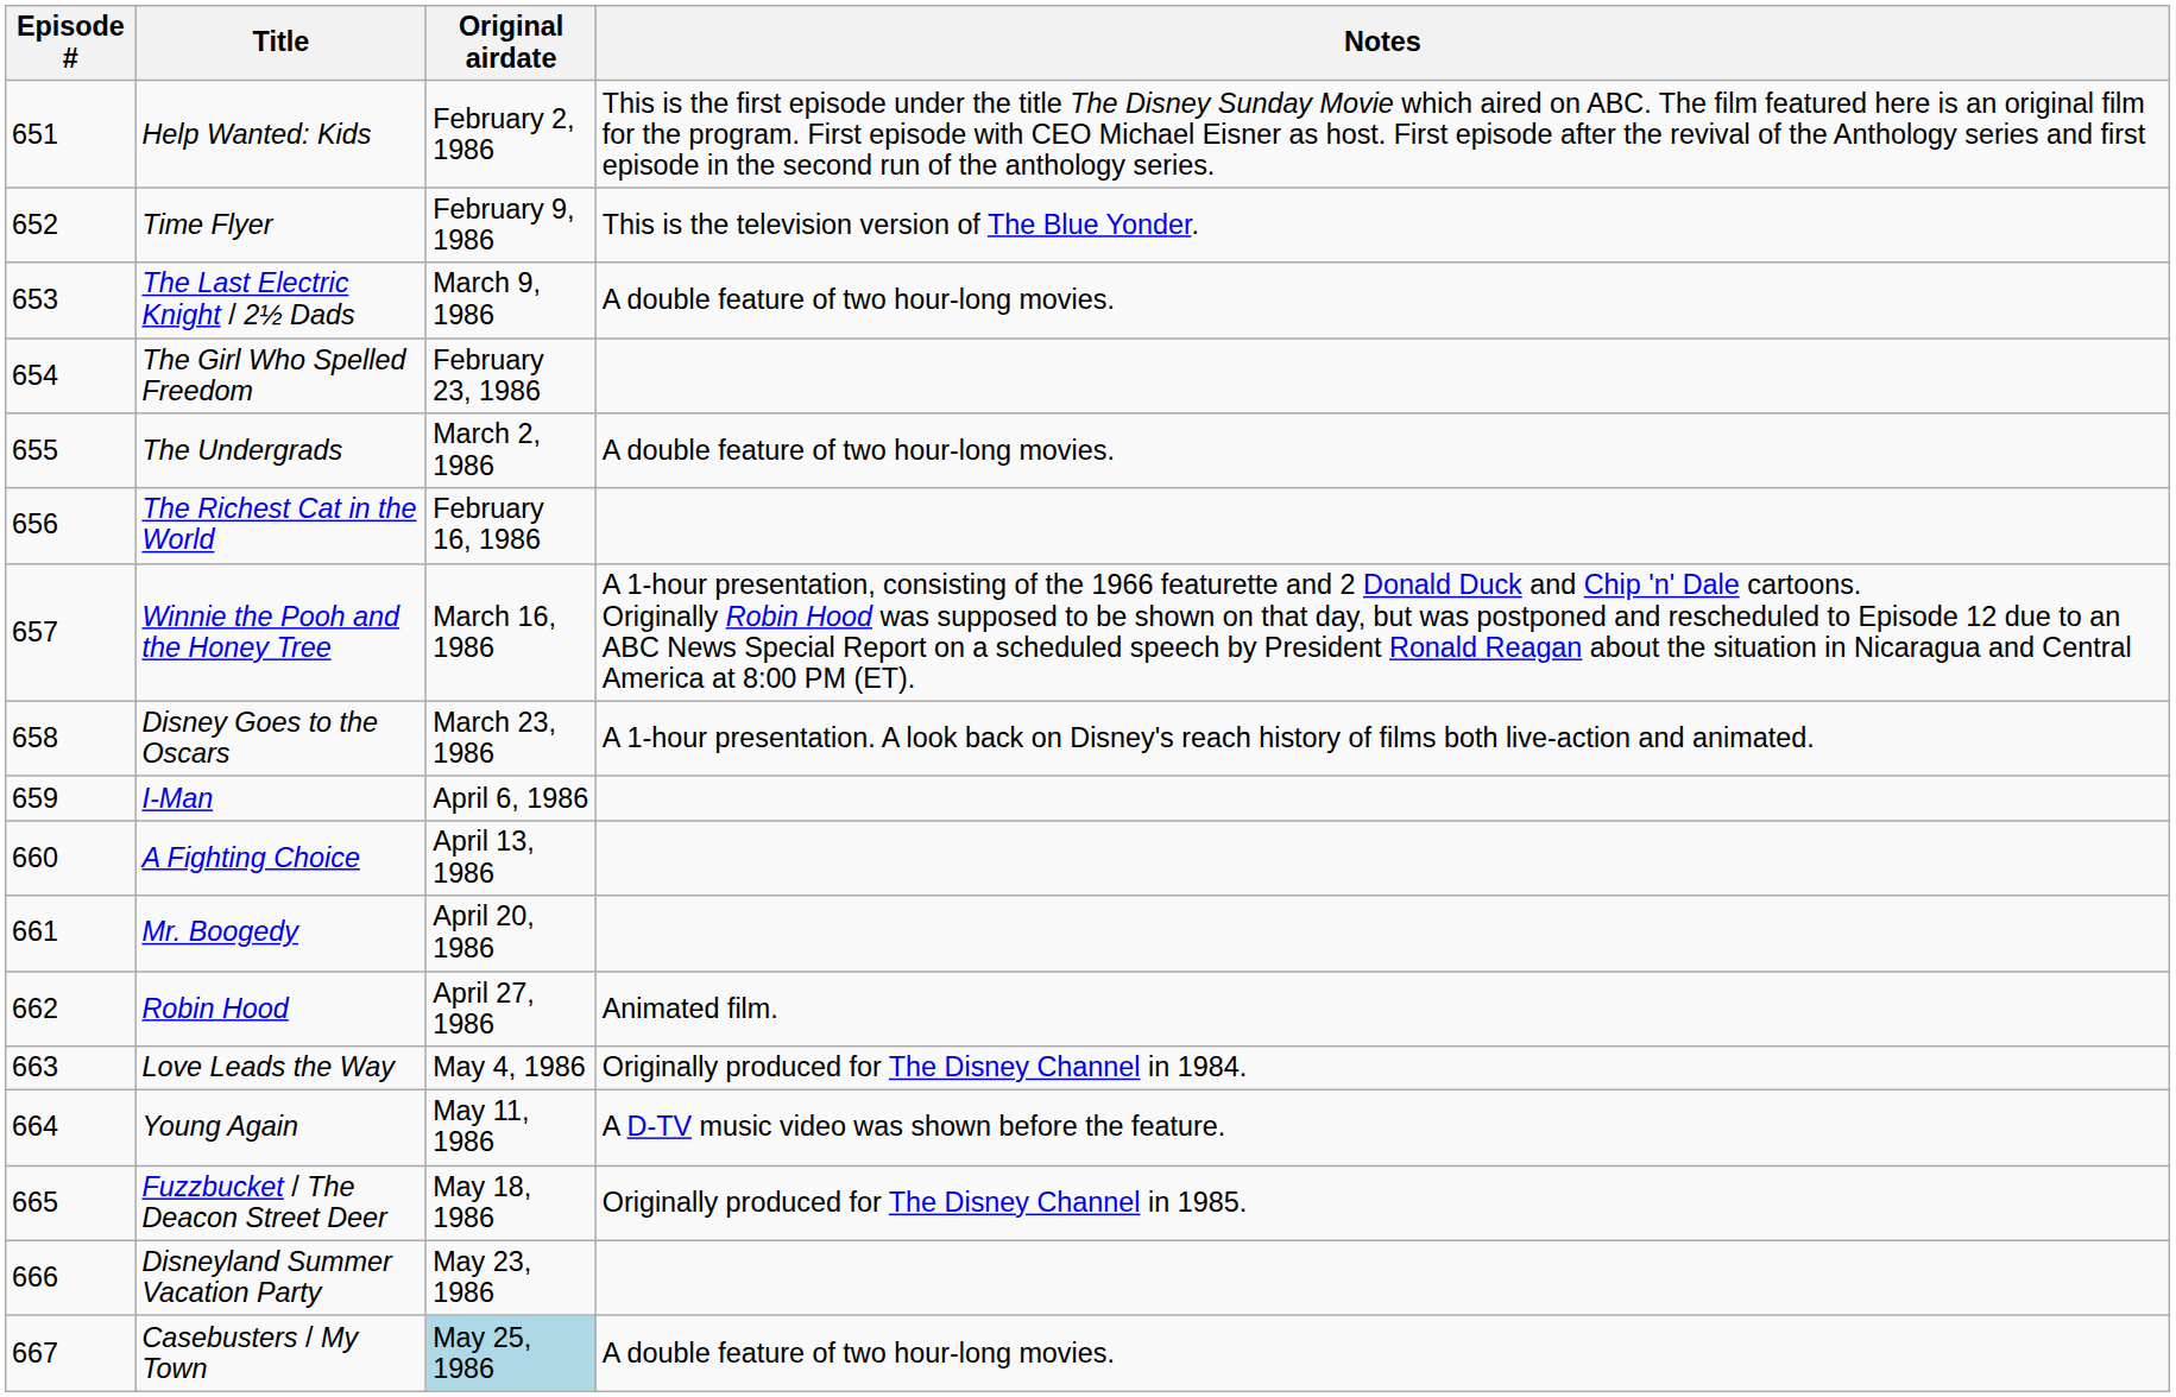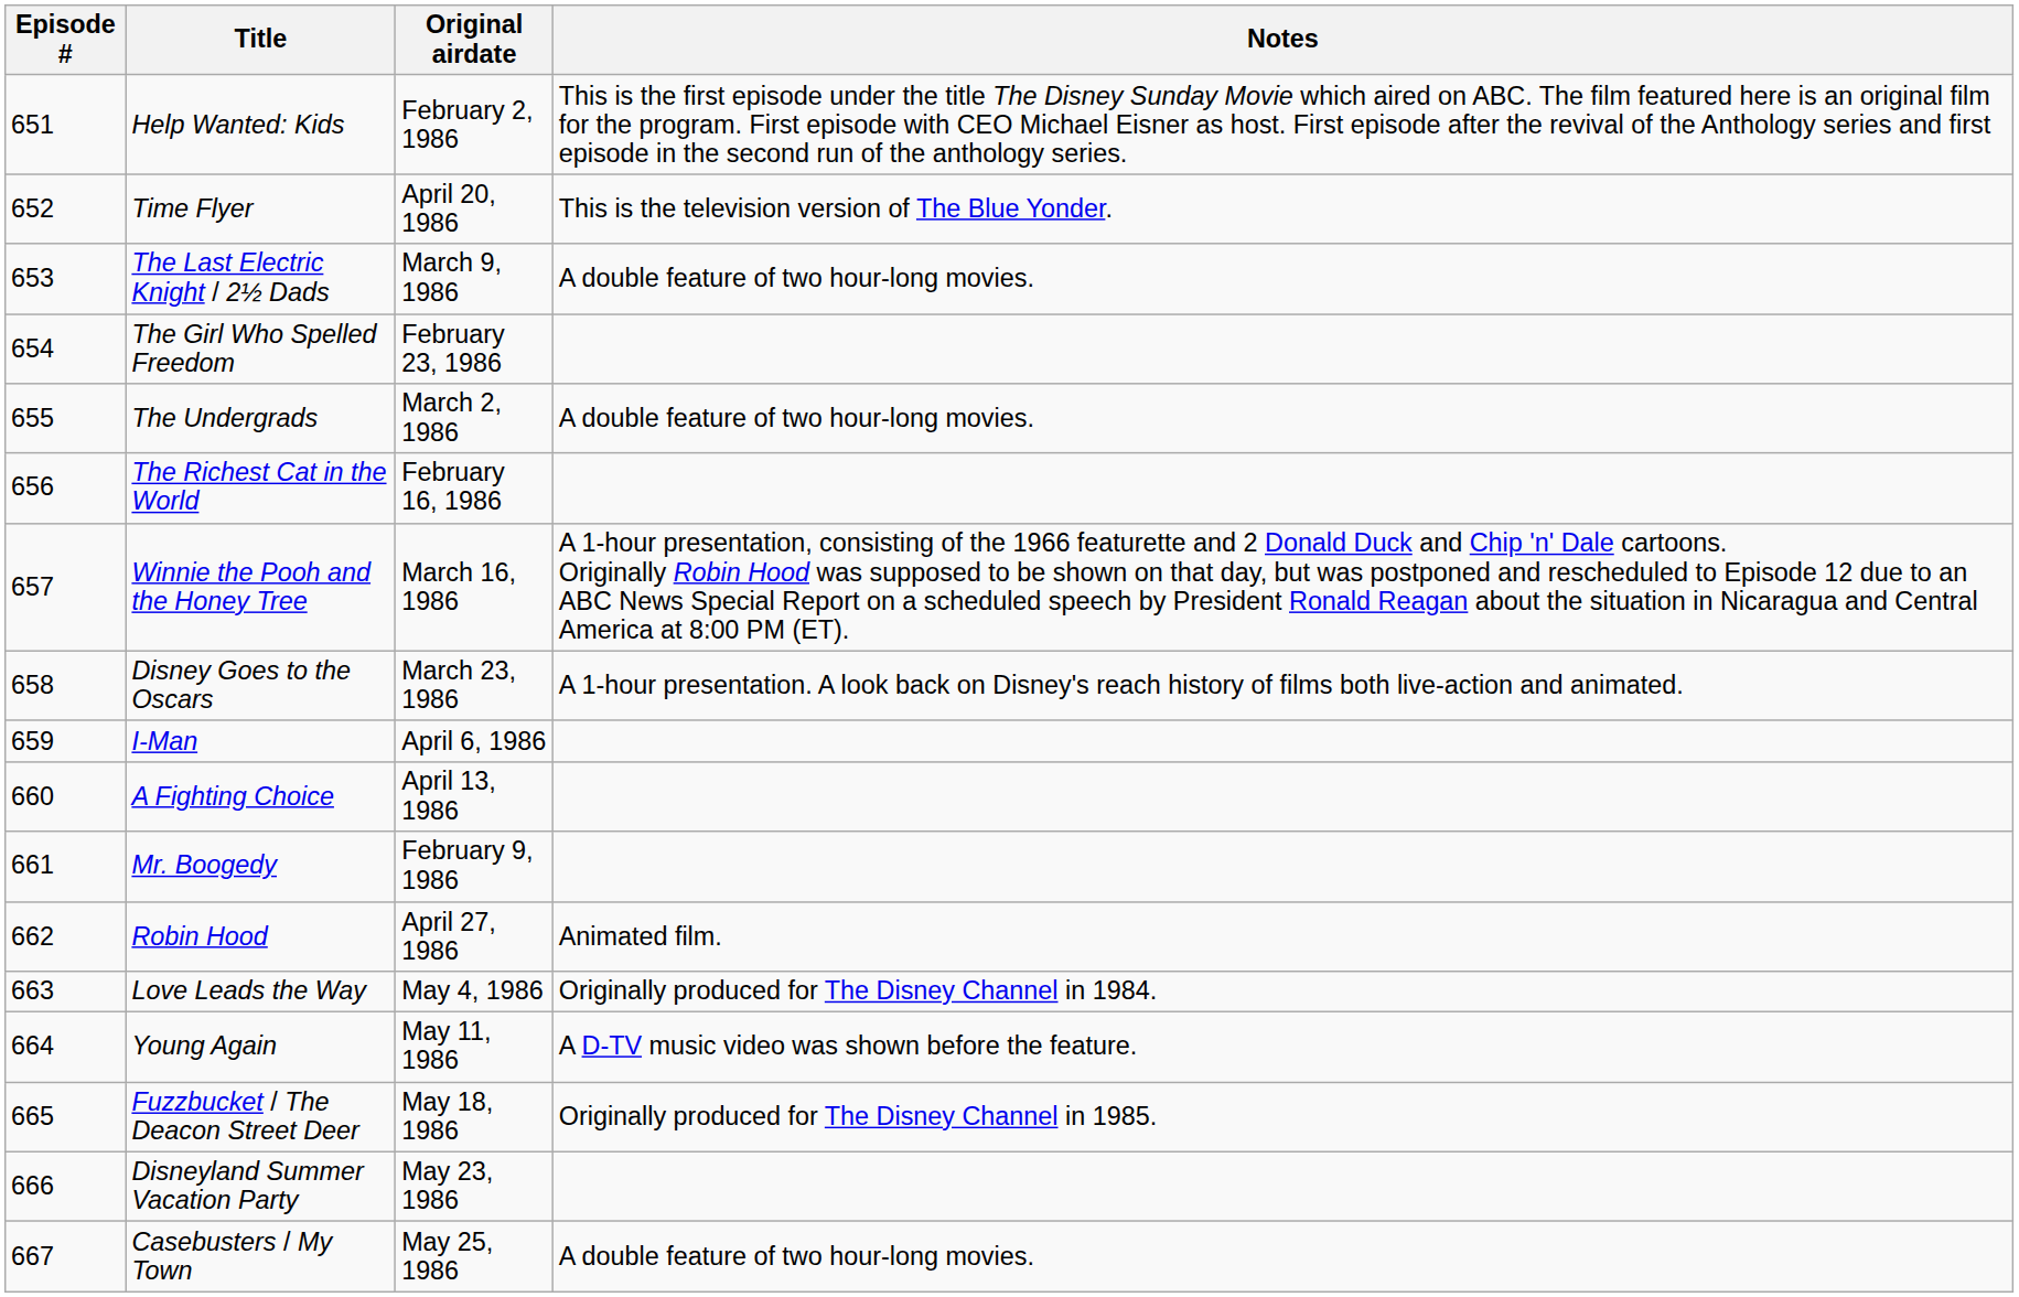Time Flyer | Original airdate: February 9, 1986 -> April 20, 1986
Mr. Boogedy | Original airdate: April 20, 1986 -> February 9, 1986
Casebusters / My Town | Original airdate: lightblue background -> no background
